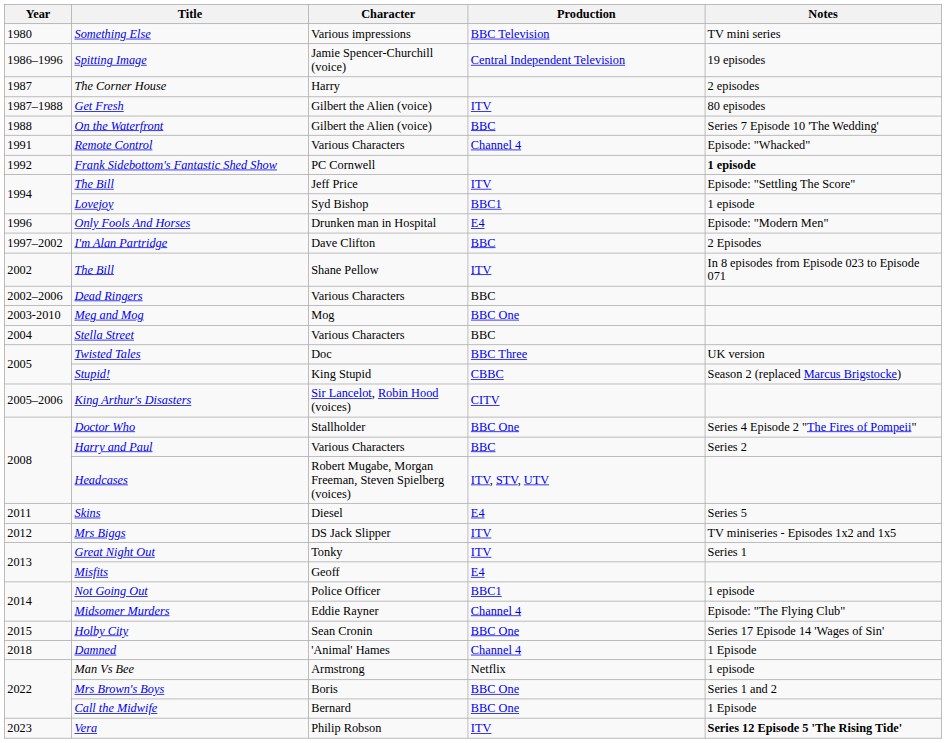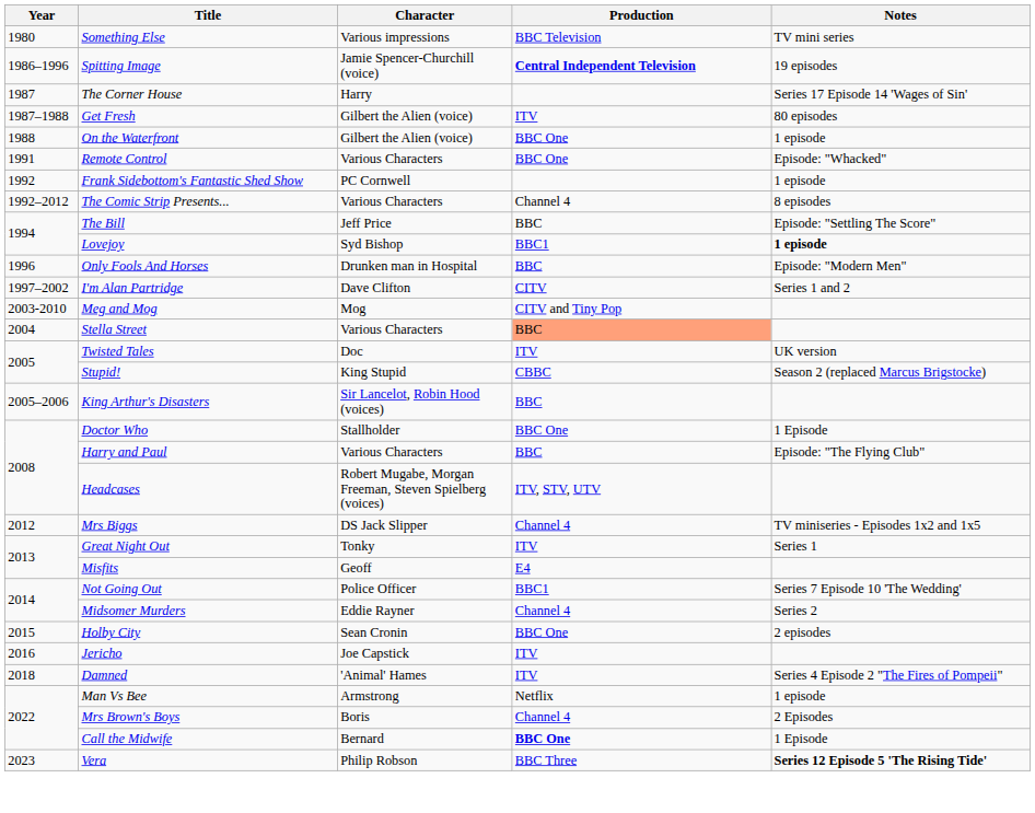Spitting Image | Production: normal -> bold
The Corner House | Notes: 2 episodes -> Series 17 Episode 14 'Wages of Sin'
On the Waterfront | Production: BBC -> BBC One
On the Waterfront | Notes: Series 7 Episode 10 'The Wedding' -> 1 episode
Remote Control | Production: Channel 4 -> BBC One
Frank Sidebottom's Fantastic Shed Show | Notes: bold -> normal
+ row: 1992–2012 | The Comic Strip Presents... | Various Characters | Channel 4 | 8 episodes
The Bill / Jeff Price | Production: ITV -> BBC
Lovejoy | Notes: normal -> bold
Only Fools And Horses | Production: E4 -> BBC
I'm Alan Partridge | Production: BBC -> CITV
I'm Alan Partridge | Notes: 2 Episodes -> Series 1 and 2
- row: 2002 | The Bill | Shane Pellow | ITV | In 8 episodes from Episode 023 to Episode 071
- row: 2002–2006 | Dead Ringers | Various Characters | BBC
Meg and Mog | Production: BBC One -> CITV and Tiny Pop
Stella Street | Production: no background -> lightsalmon background
Twisted Tales | Production: BBC Three -> ITV
King Arthur's Disasters | Production: CITV -> BBC
Doctor Who | Notes: Series 4 Episode 2 "The Fires of Pompeii" -> 1 Episode
Harry and Paul | Notes: Series 2 -> Episode: "The Flying Club"
- row: 2011 | Skins | Diesel | E4 | Series 5
Mrs Biggs | Production: ITV -> Channel 4
Not Going Out | Notes: 1 episode -> Series 7 Episode 10 'The Wedding'
Midsomer Murders | Notes: Episode: "The Flying Club" -> Series 2
Holby City | Notes: Series 17 Episode 14 'Wages of Sin' -> 2 episodes
+ row: 2016 | Jericho | Joe Capstick | ITV
Damned | Production: Channel 4 -> ITV
Damned | Notes: 1 Episode -> Series 4 Episode 2 "The Fires of Pompeii"
Mrs Brown's Boys | Production: BBC One -> Channel 4
Mrs Brown's Boys | Notes: Series 1 and 2 -> 2 Episodes
Call the Midwife | Production: normal -> bold
Vera | Production: ITV -> BBC Three
